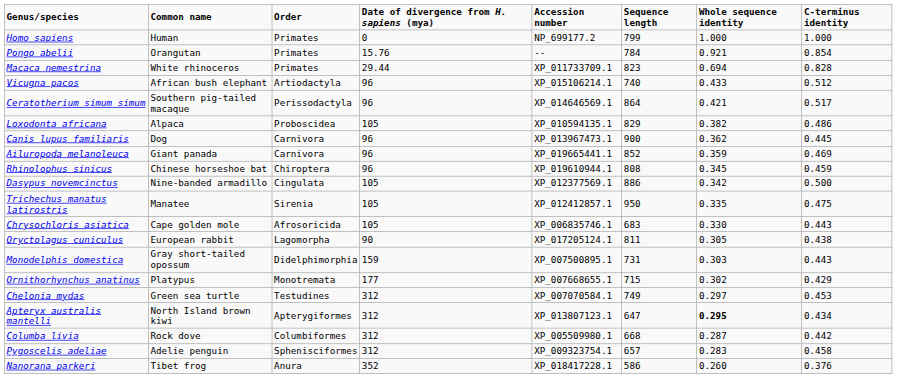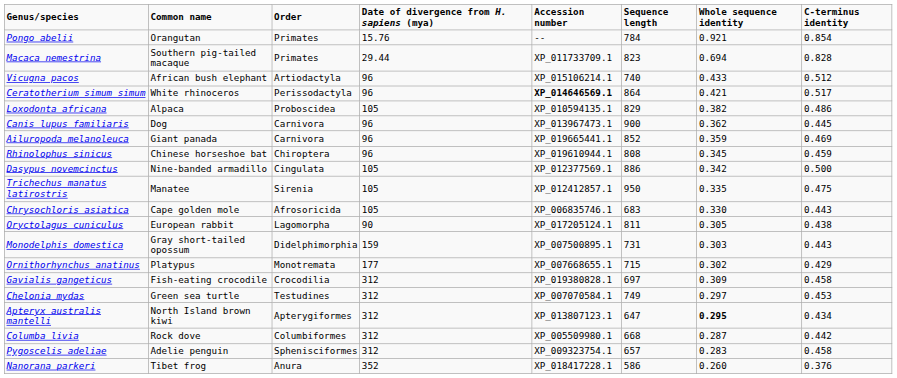- row: Homo sapiens | Human | Primates | 0 | NP_699177.2 | 799 | 1.000 | 1.000
Macaca nemestrina | Common name: White rhinoceros -> Southern pig-tailed macaque
Ceratotherium simum simum | Common name: Southern pig-tailed macaque -> White rhinoceros
Ceratotherium simum simum | Accession number: normal -> bold
+ row: Gavialis gangeticus | Fish-eating crocodile | Crocodilia | 312 | XP_019380828.1 | 697 | 0.309 | 0.458
